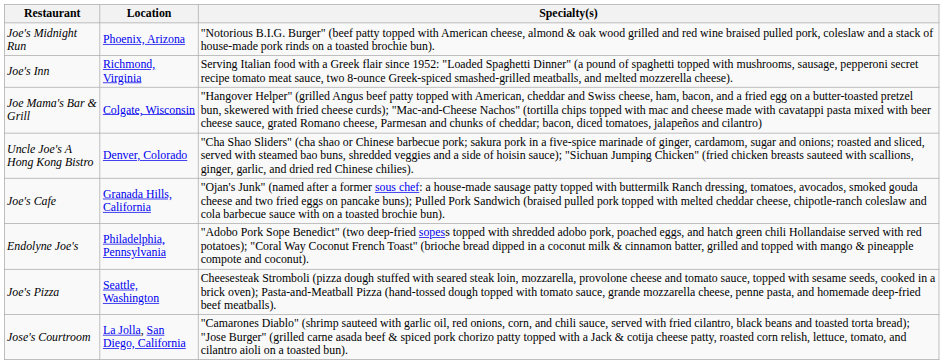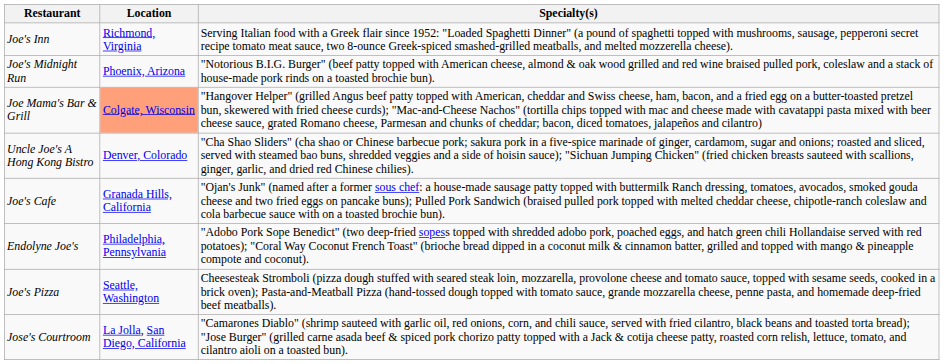rows swapped: Joe's Midnight Run <-> Joe's Inn
Joe Mama's Bar & Grill | Location: no background -> lightsalmon background
